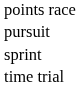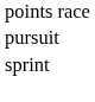- row: time trial
